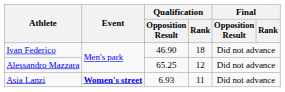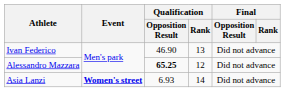Ivan Federico | Qualification / Rank: 18 -> 13
Alessandro Mazzara | Qualification / Opposition Result: normal -> bold
Asia Lanzi | Qualification / Rank: 11 -> 14
